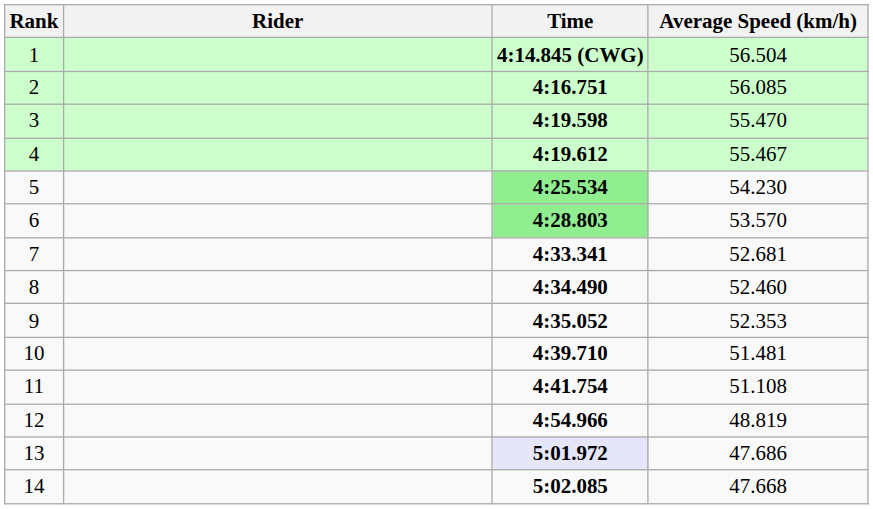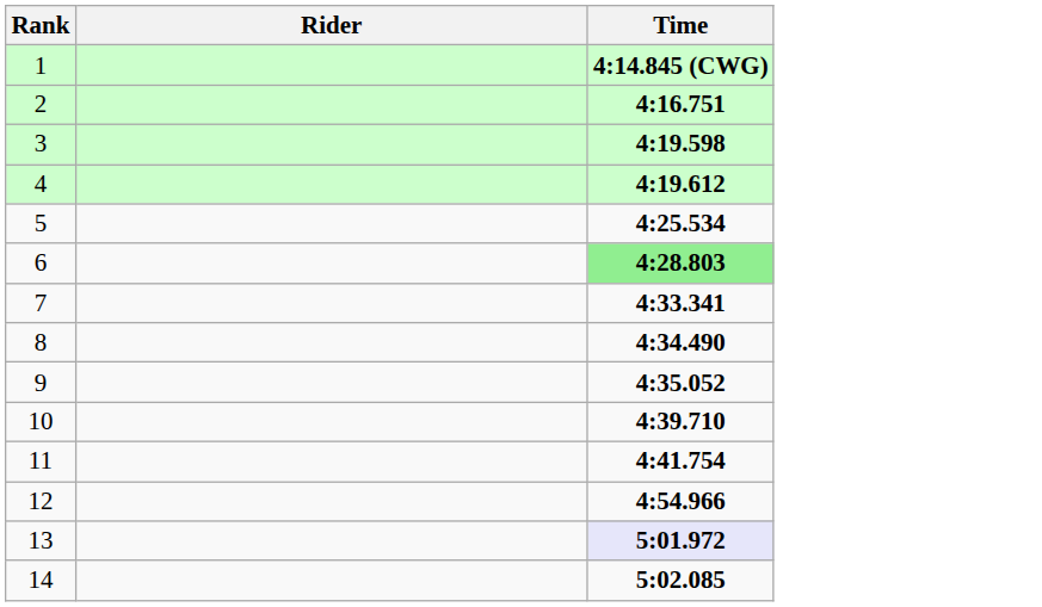- column: Average Speed (km/h) | 56.504 | 56.085 | 55.470 | 55.467 | 54.230 | 53.570 | 52.681 | 52.460 | 52.353 | 51.481 | 51.108 | 48.819 | 47.686 | 47.668
5 | Time: lightgreen background -> no background
